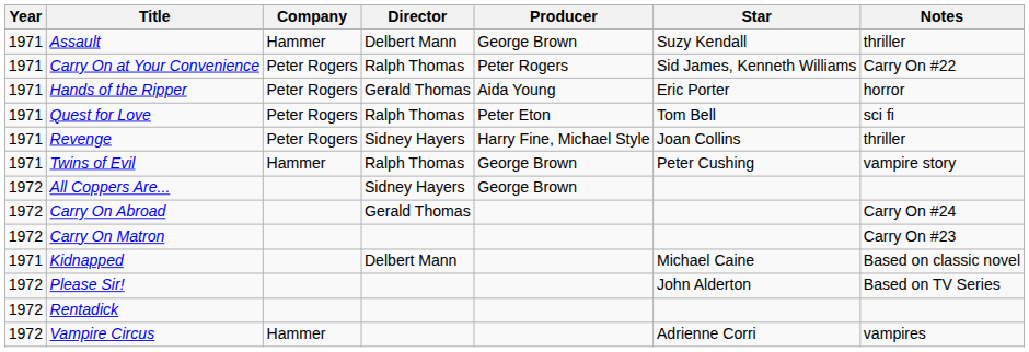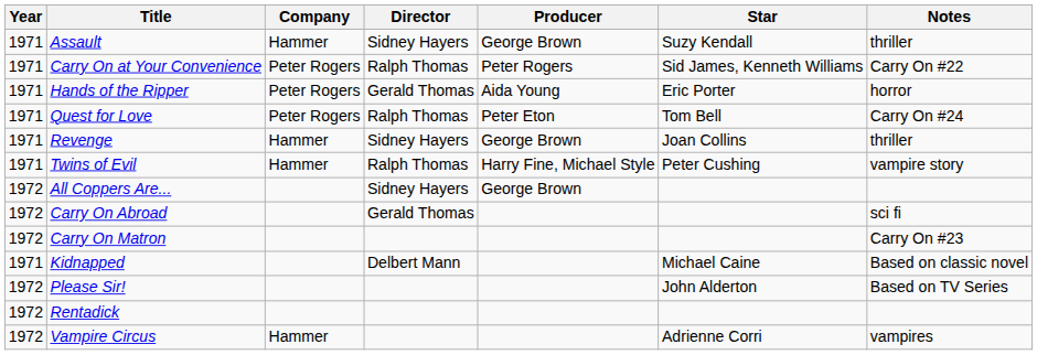Assault | Director: Delbert Mann -> Sidney Hayers
Quest for Love | Notes: sci fi -> Carry On #24
Revenge | Company: Peter Rogers -> Hammer
Revenge | Producer: Harry Fine, Michael Style -> George Brown
Twins of Evil | Producer: George Brown -> Harry Fine, Michael Style
Carry On Abroad | Notes: Carry On #24 -> sci fi
